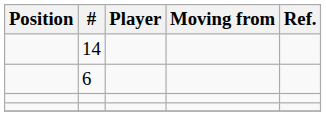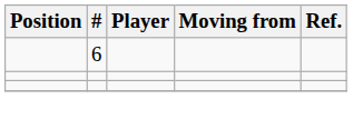- row: 14
